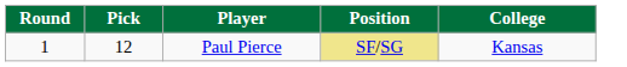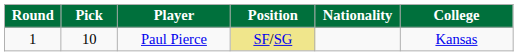+ column: Nationality
Paul Pierce | Pick: 12 -> 10
